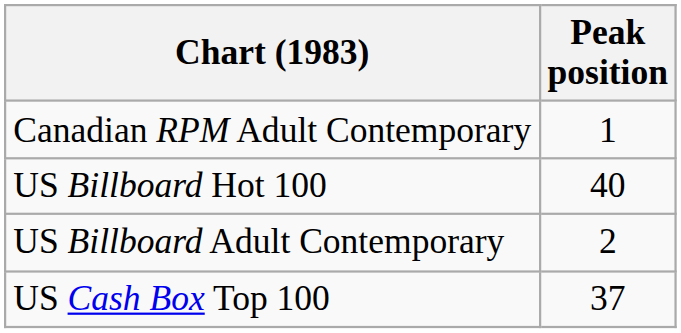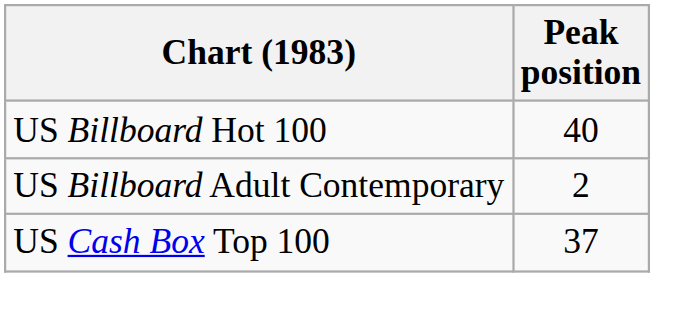- row: Canadian RPM Adult Contemporary | 1
